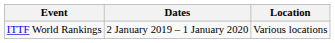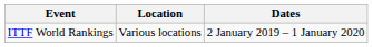columns swapped: Dates <-> Location
